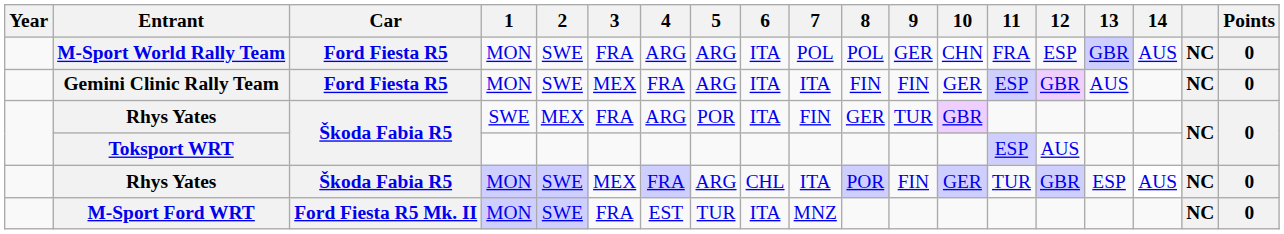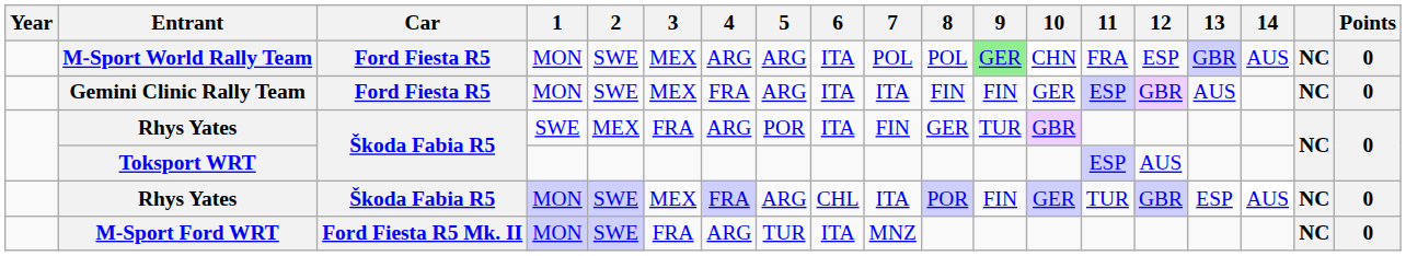M-Sport World Rally Team | 3: FRA -> MEX
M-Sport World Rally Team | 9: no background -> lightgreen background
M-Sport Ford WRT | 4: EST -> ARG
